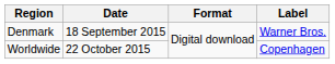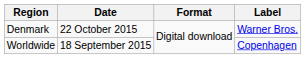Denmark | Date: 18 September 2015 -> 22 October 2015
Worldwide | Date: 22 October 2015 -> 18 September 2015
